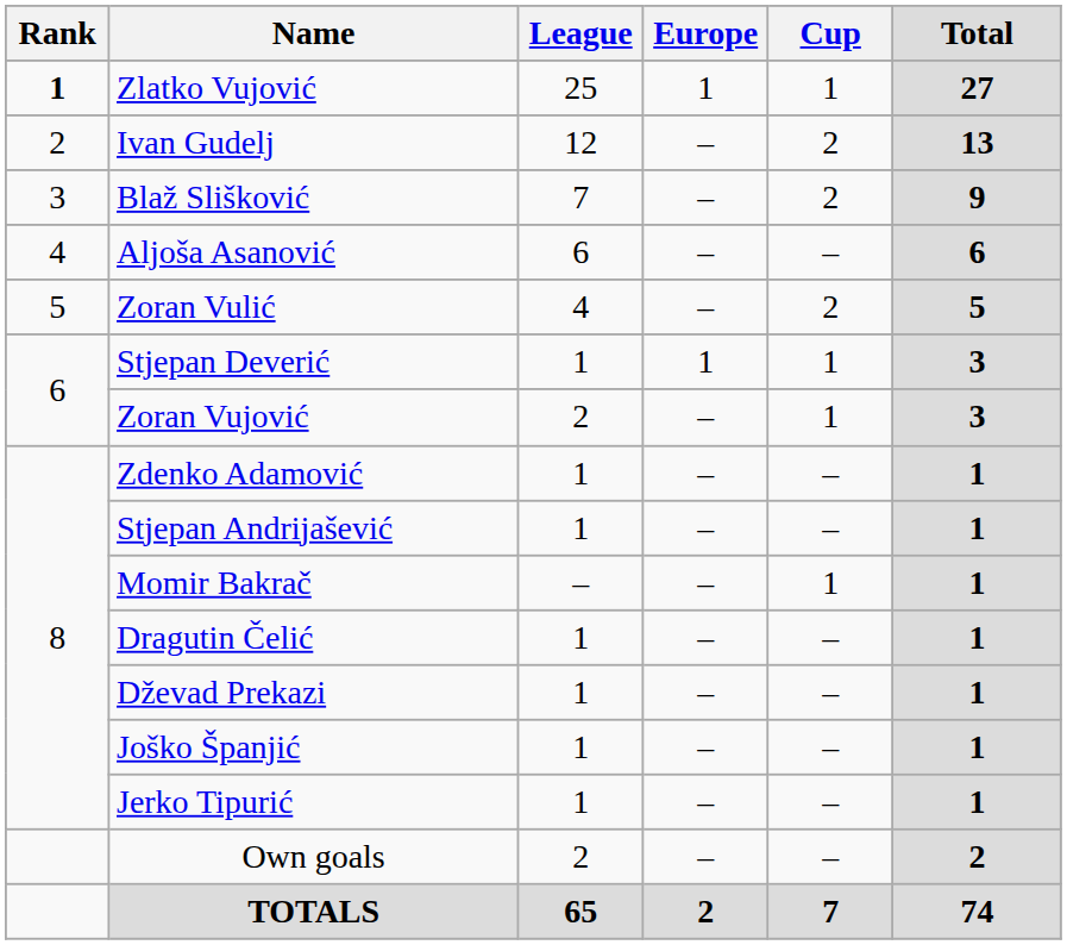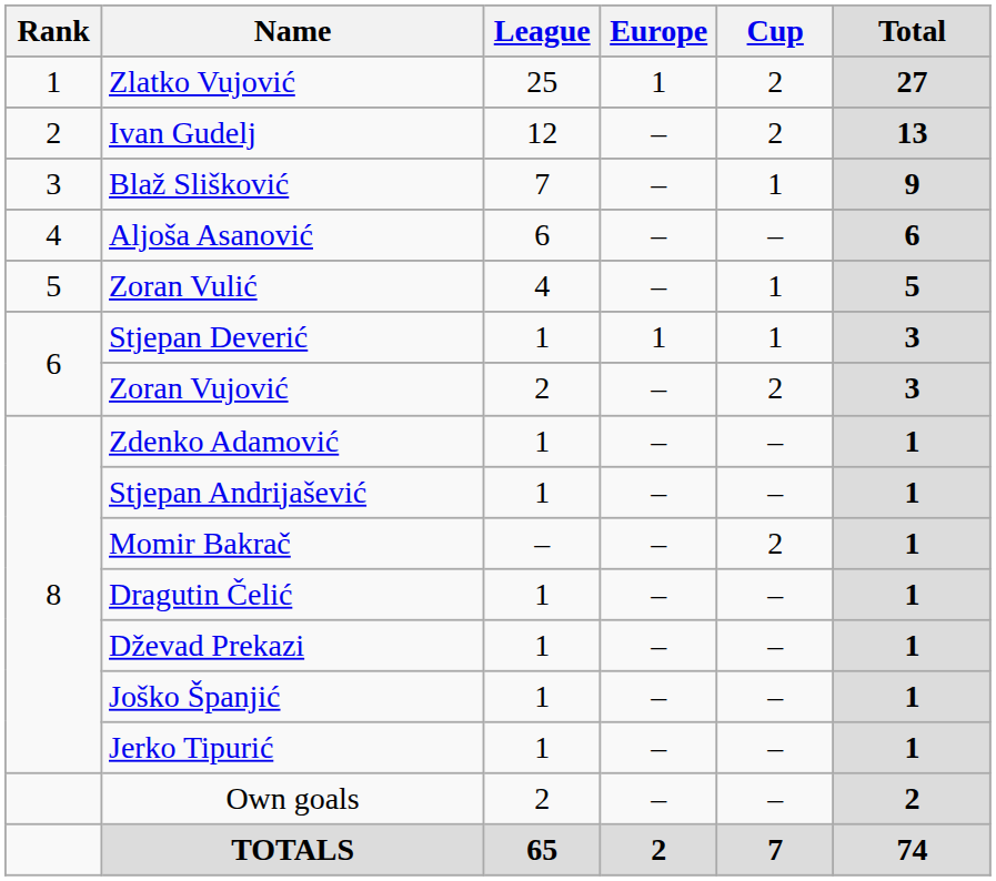Zlatko Vujović | Rank: bold -> normal
Zlatko Vujović | Cup: 1 -> 2
Blaž Slišković | Cup: 2 -> 1
Zoran Vulić | Cup: 2 -> 1
Zoran Vujović | Cup: 1 -> 2
Momir Bakrač | Cup: 1 -> 2
